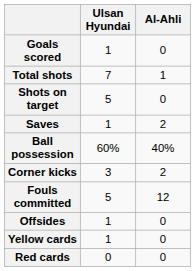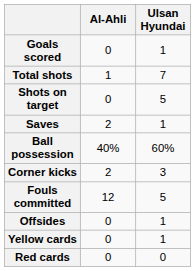columns swapped: Ulsan Hyundai <-> Al-Ahli
